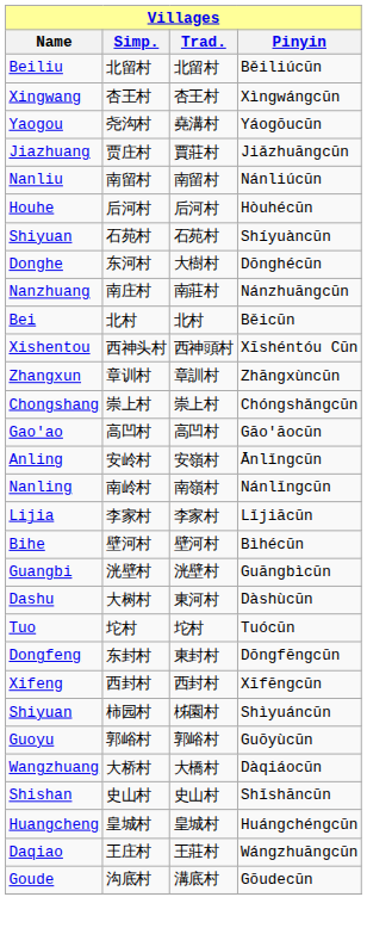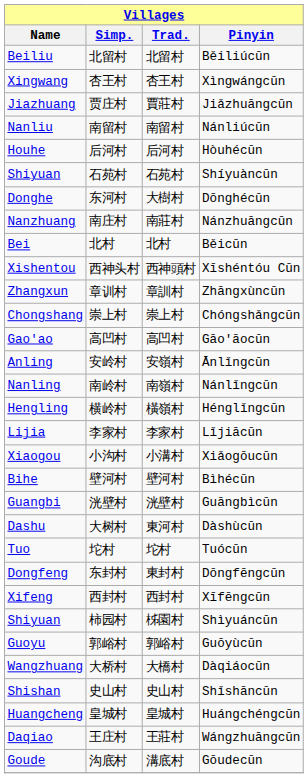- row: Yaogou | 尧沟村 | 堯溝村 | Yáogōucūn
+ row: Hengling | 横岭村 | 橫嶺村 | Hénglǐngcūn
+ row: Xiaogou | 小沟村 | 小溝村 | Xiǎogōucūn
